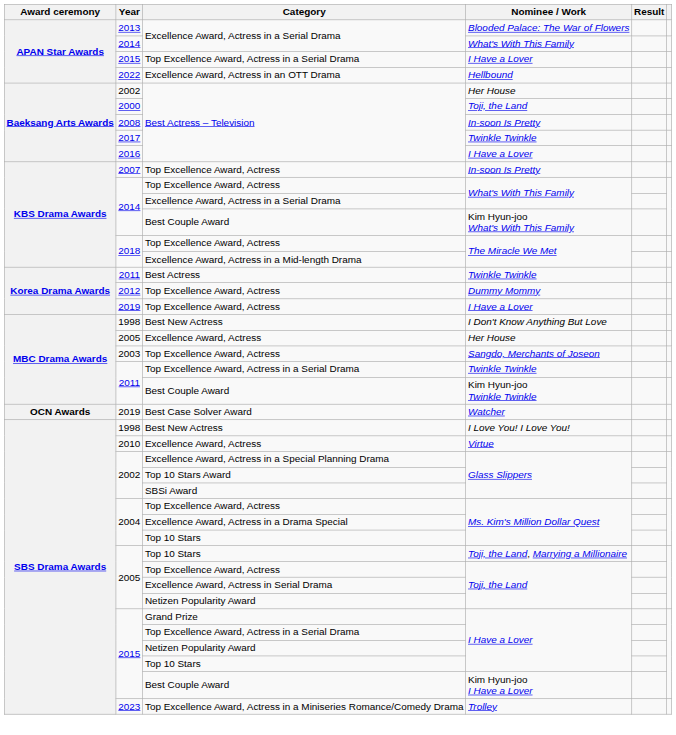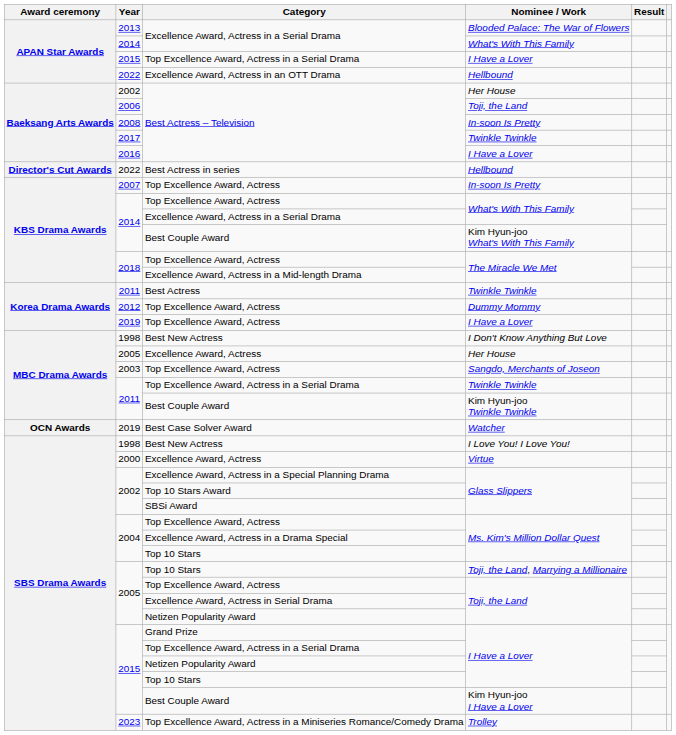Best Actress – Television / Toji, the Land | Year: 2000 -> 2006
+ row: Director's Cut Awards | 2022 | Best Actress in series | Hellbound
Virtue | Year: 2010 -> 2000
